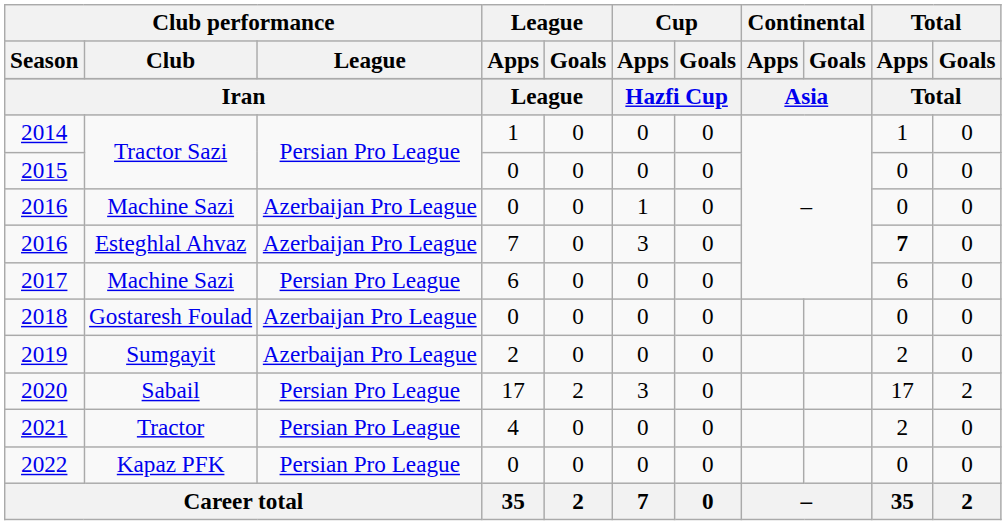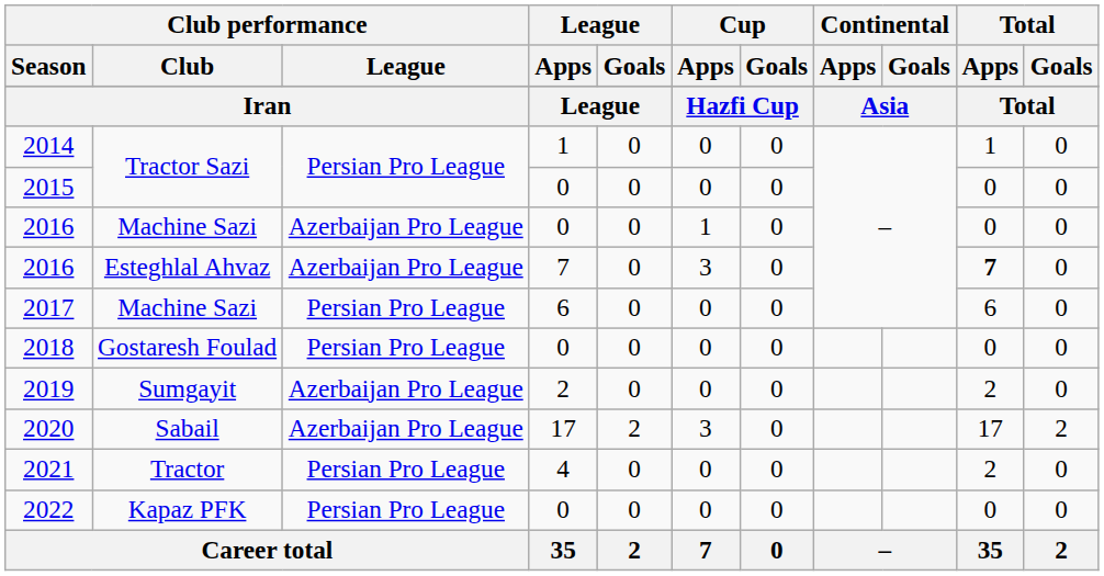2018 | Club performance / League: Azerbaijan Pro League -> Persian Pro League
2020 | Club performance / League: Persian Pro League -> Azerbaijan Pro League
